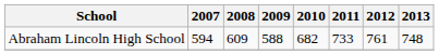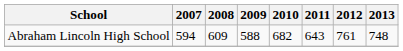Abraham Lincoln High School | 2011: 733 -> 643
